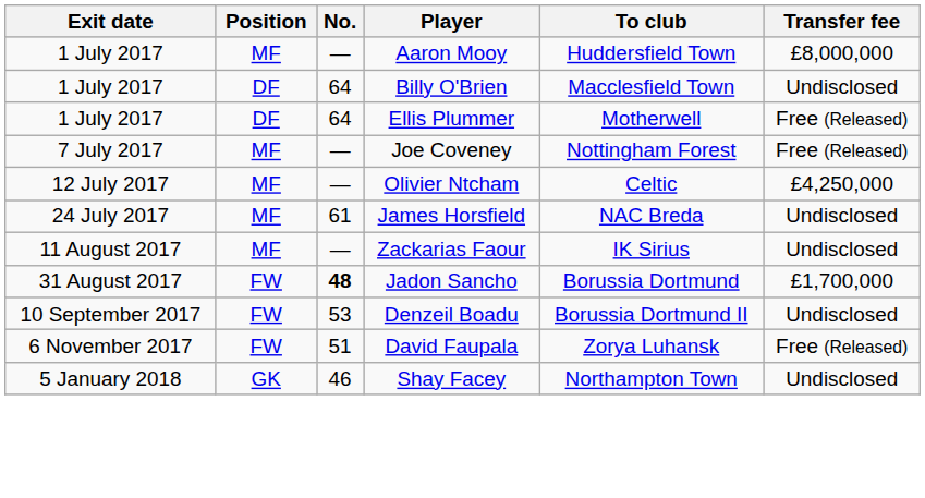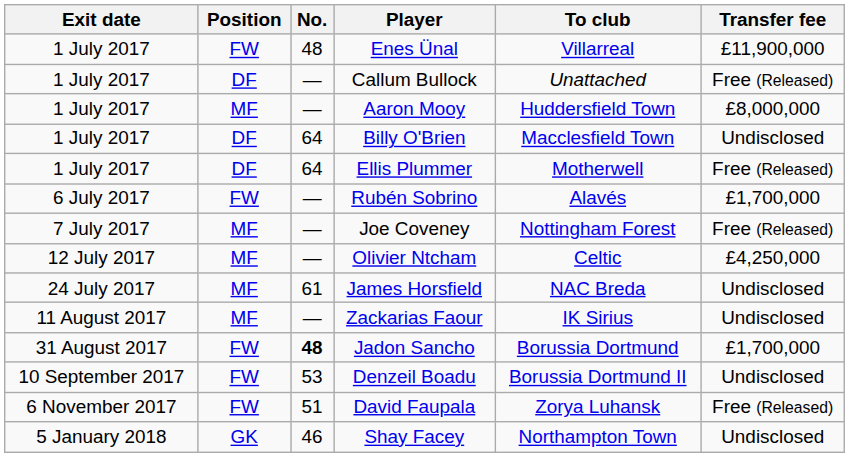+ row: 1 July 2017 | FW | 48 | Enes Ünal | Villarreal | £11,900,000
+ row: 1 July 2017 | DF | — | Callum Bullock | Unattached | Free (Released)
+ row: 6 July 2017 | FW | — | Rubén Sobrino | Alavés | £1,700,000
